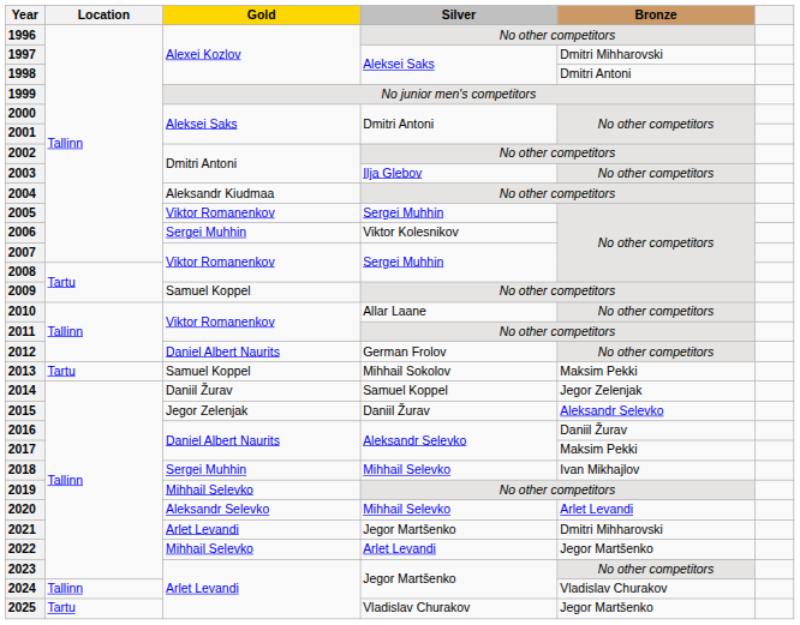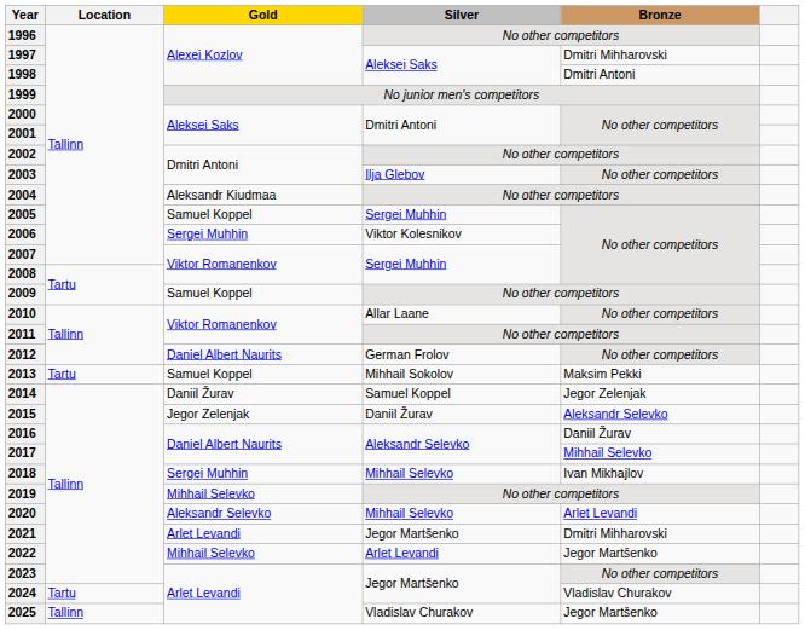2005 | Gold: Viktor Romanenkov -> Samuel Koppel
2017 | Bronze: Maksim Pekki -> Mihhail Selevko
2024 | Location: Tallinn -> Tartu
2025 | Location: Tartu -> Tallinn
